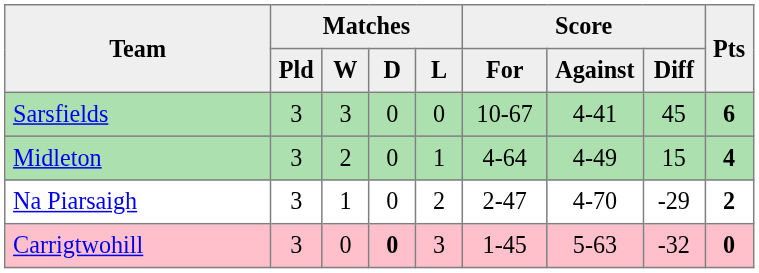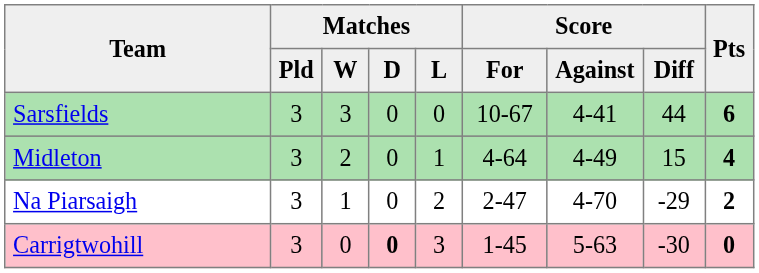Sarsfields | Score / Diff: 45 -> 44
Carrigtwohill | Score / Diff: -32 -> -30
